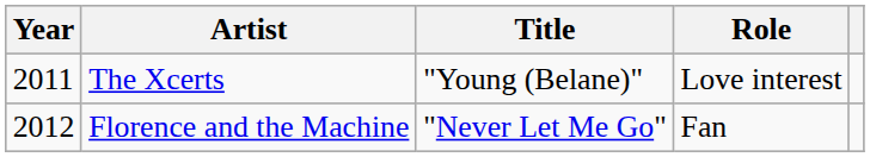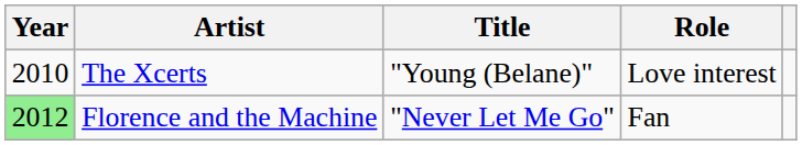The Xcerts | Year: 2011 -> 2010
Florence and the Machine | Year: no background -> lightgreen background
